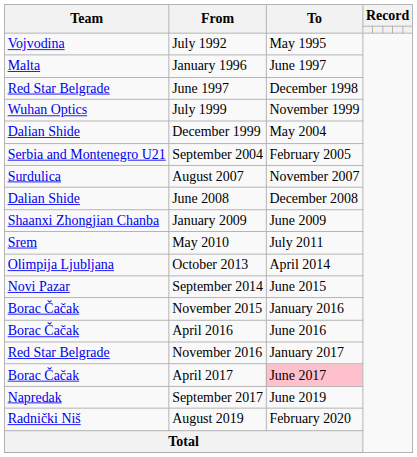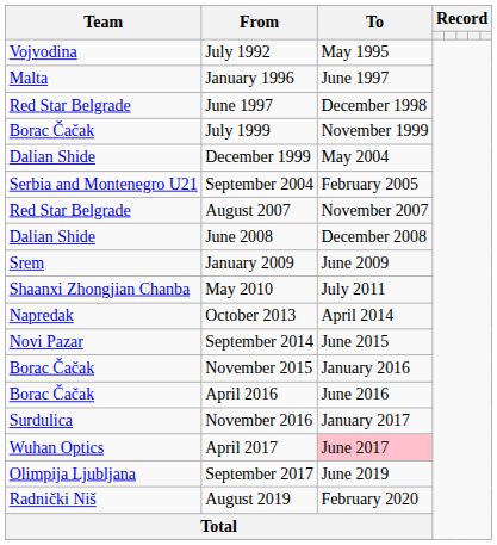July 1999 | Team: Wuhan Optics -> Borac Čačak
August 2007 | Team: Surdulica -> Red Star Belgrade
January 2009 | Team: Shaanxi Zhongjian Chanba -> Srem
May 2010 | Team: Srem -> Shaanxi Zhongjian Chanba
October 2013 | Team: Olimpija Ljubljana -> Napredak
November 2016 | Team: Red Star Belgrade -> Surdulica
April 2017 | Team: Borac Čačak -> Wuhan Optics
September 2017 | Team: Napredak -> Olimpija Ljubljana
